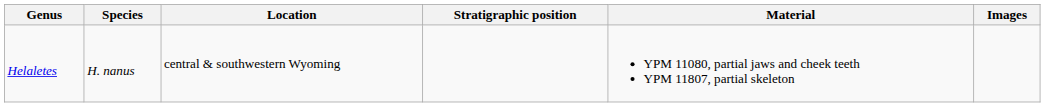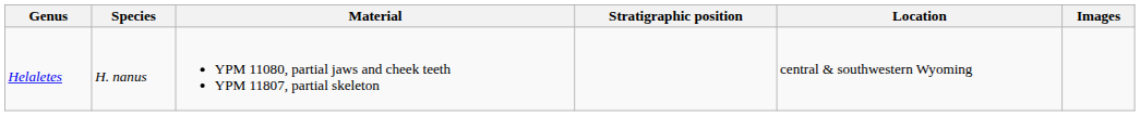columns swapped: Location <-> Material
